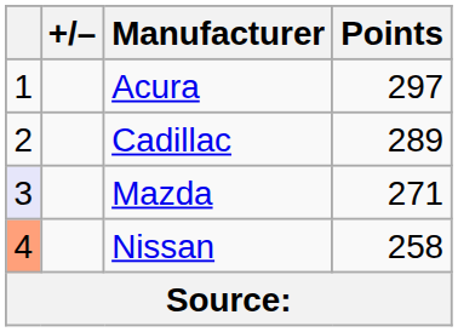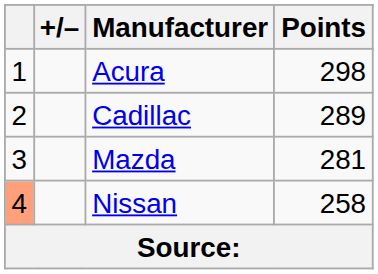Acura | Points: 297 -> 298
Mazda | column 1: lavender background -> no background
Mazda | Points: 271 -> 281
